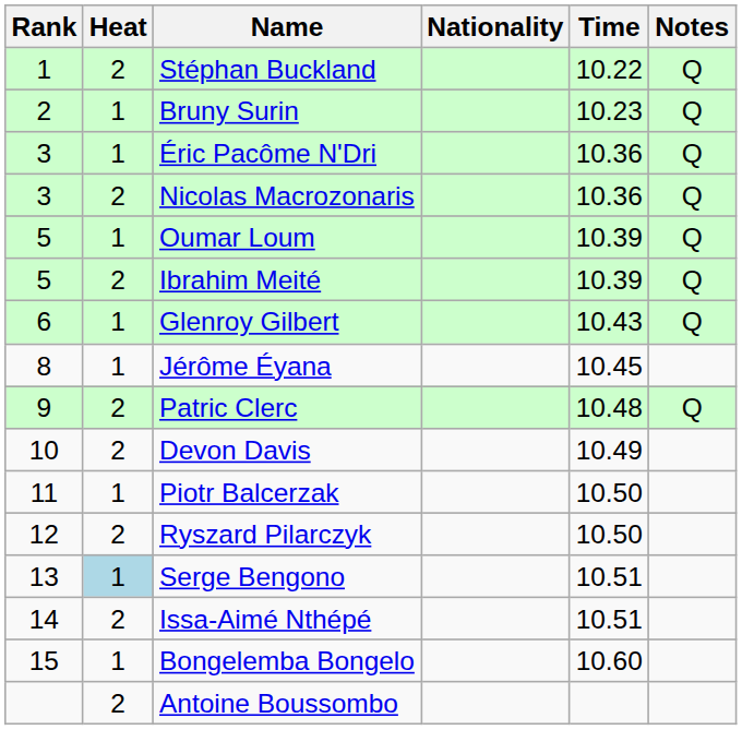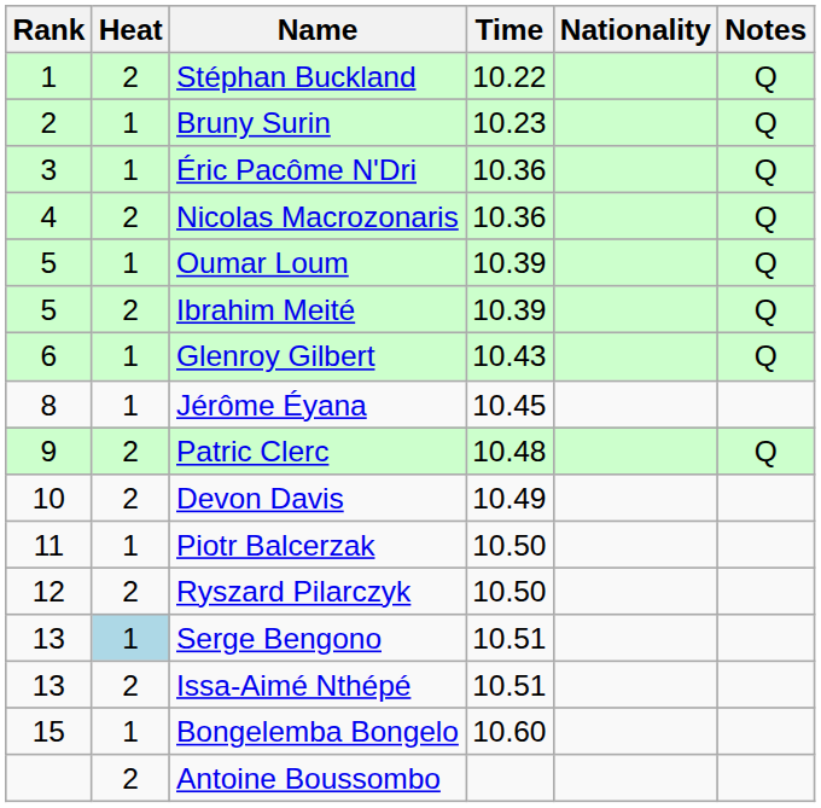columns swapped: Nationality <-> Time
Nicolas Macrozonaris | Rank: 3 -> 4
Issa-Aimé Nthépé | Rank: 14 -> 13
